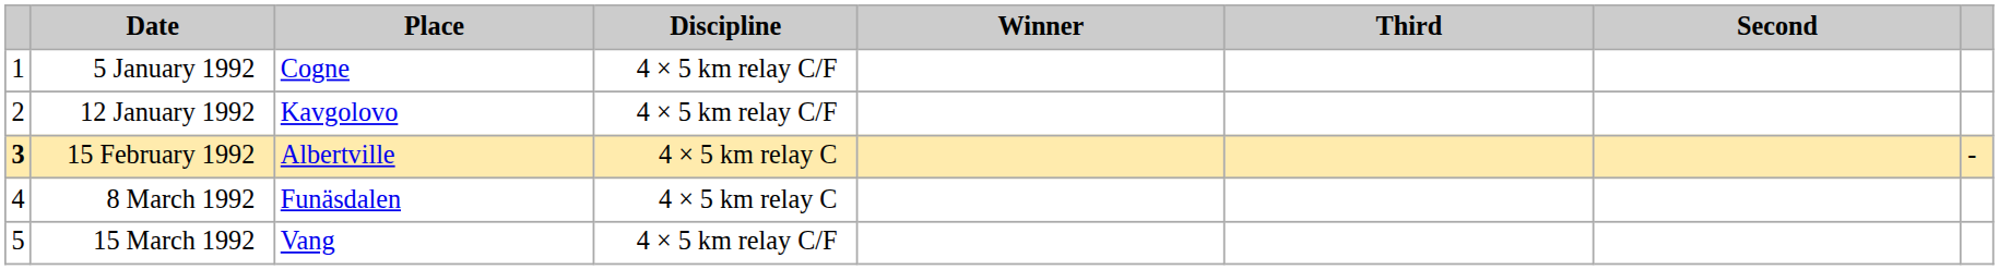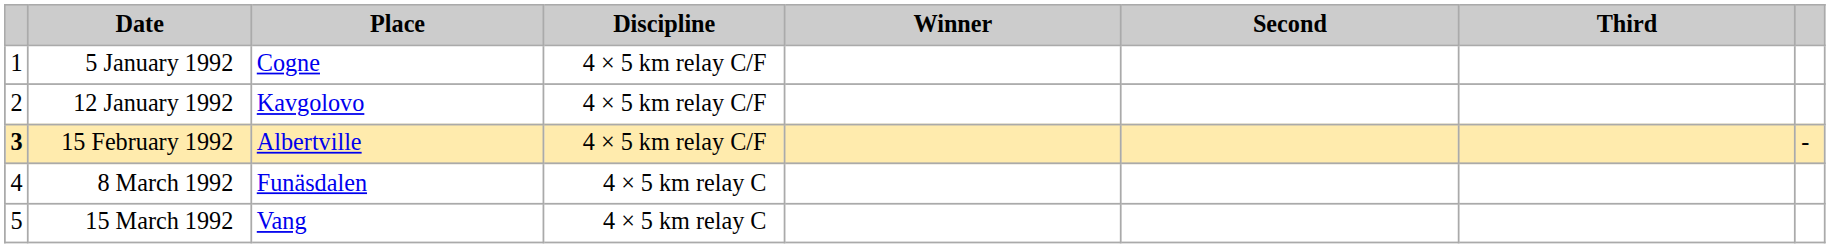columns swapped: Second <-> Third
15 February 1992 | Discipline: 4 × 5 km relay C -> 4 × 5 km relay C/F
15 March 1992 | Discipline: 4 × 5 km relay C/F -> 4 × 5 km relay C
